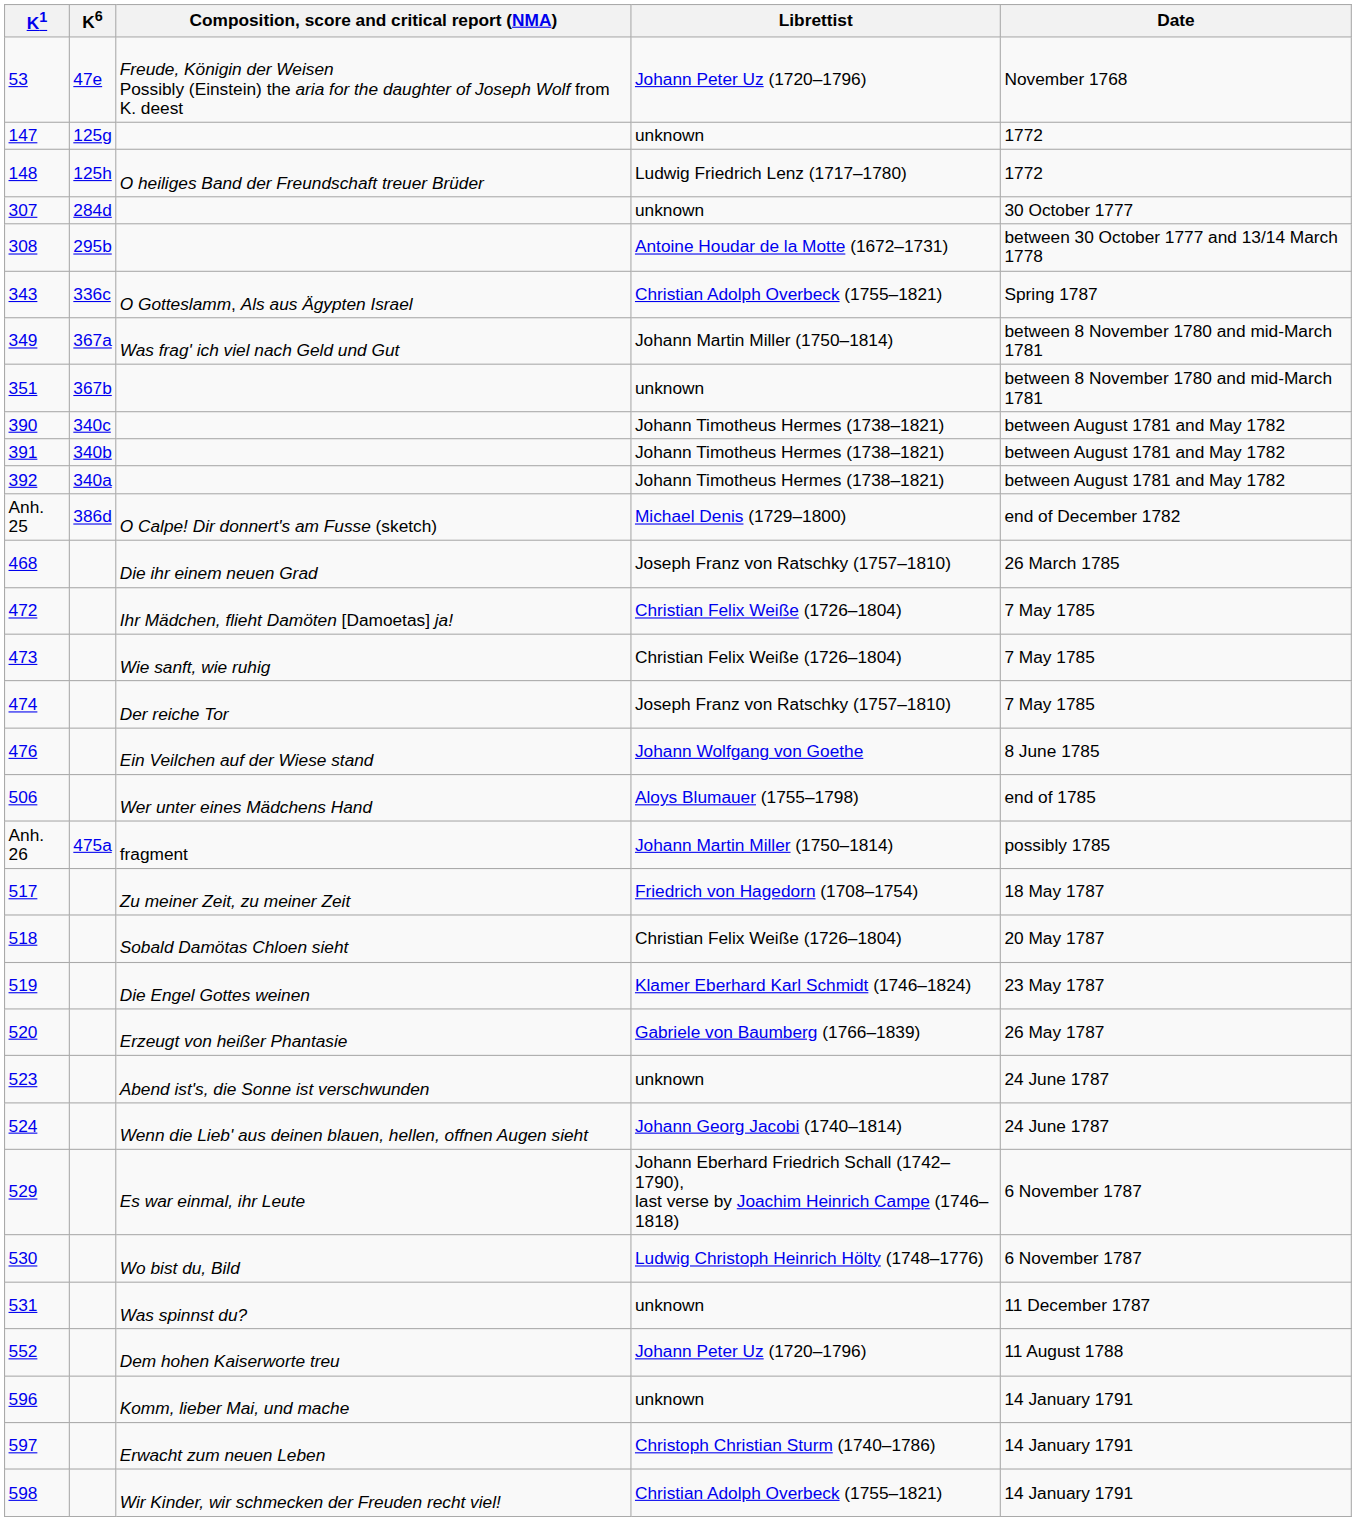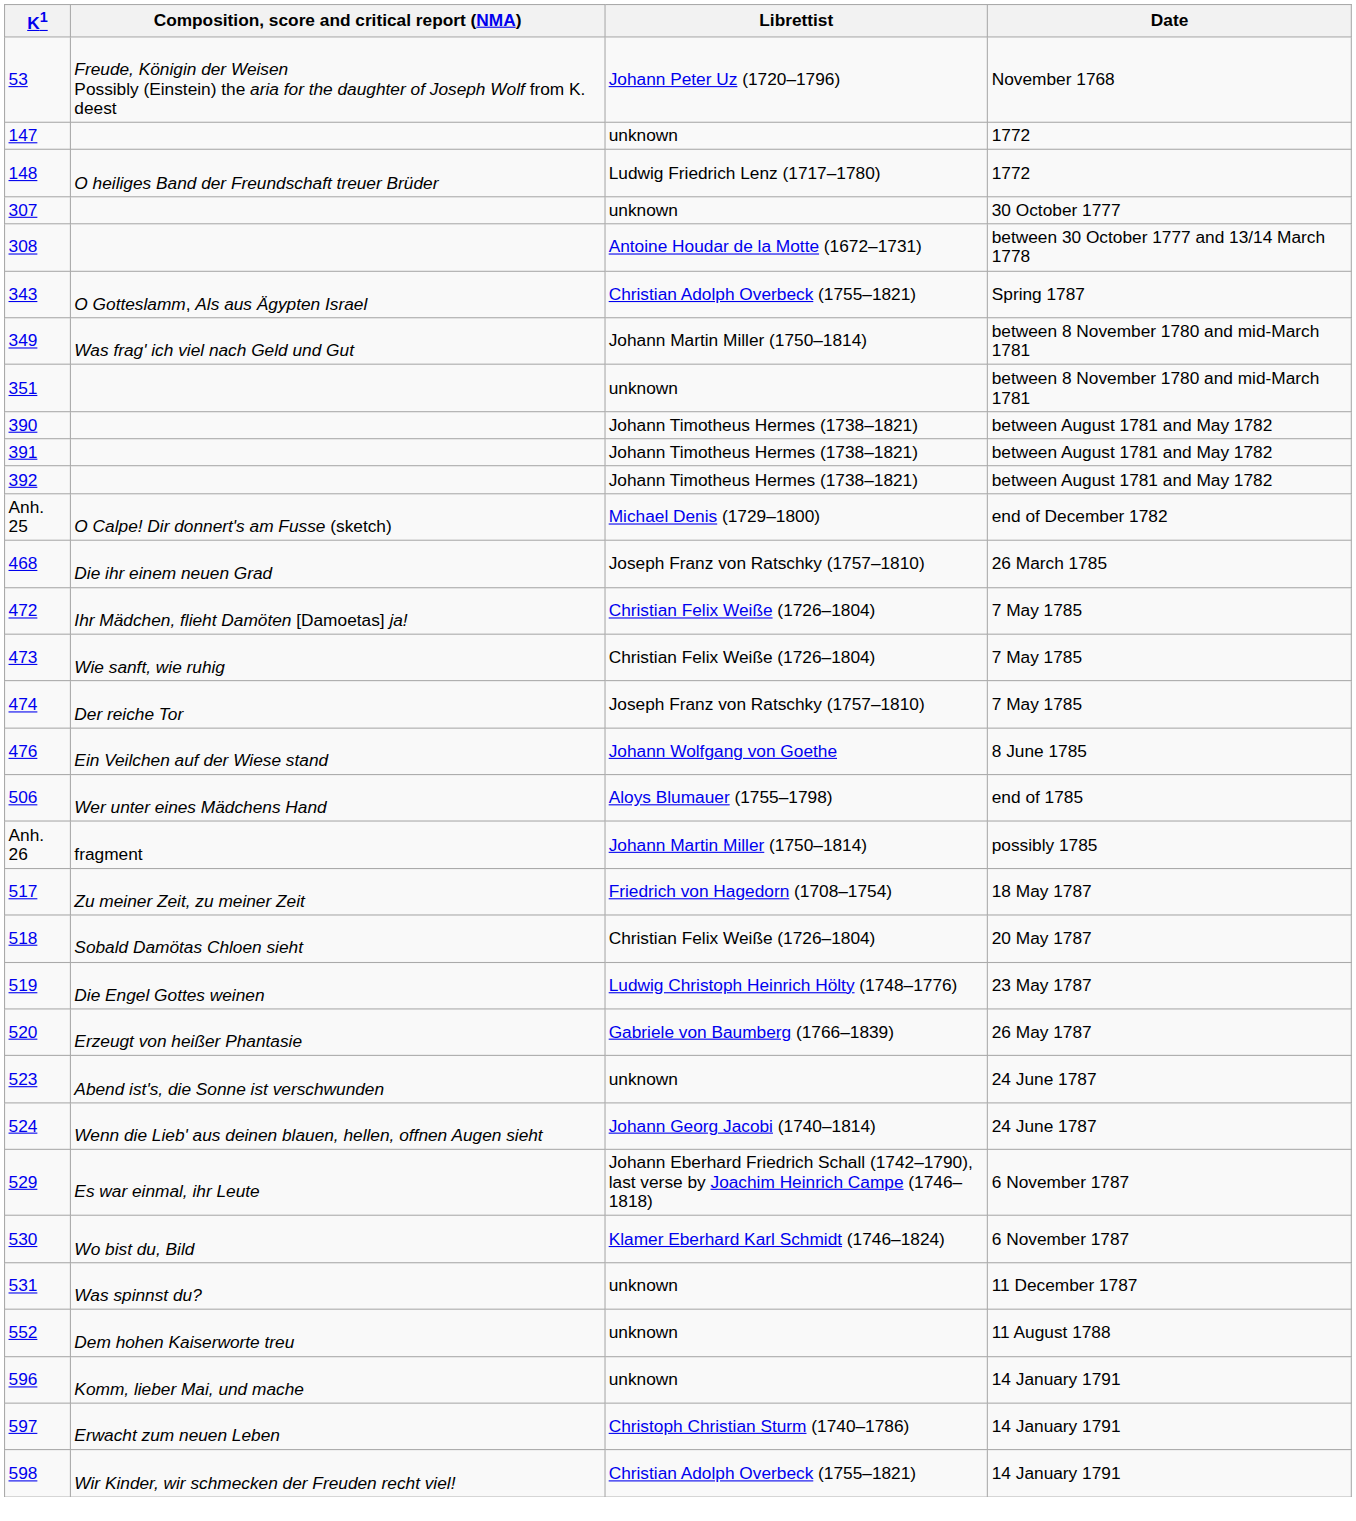- column: K6 | 47e | 125g | 125h | 284d | 295b | 336c | 367a | 367b | 340c | 340b | 340a | 386d | 475a
519 | Librettist: Klamer Eberhard Karl Schmidt (1746–1824) -> Ludwig Christoph Heinrich Hölty (1748–1776)
530 | Librettist: Ludwig Christoph Heinrich Hölty (1748–1776) -> Klamer Eberhard Karl Schmidt (1746–1824)
552 | Librettist: Johann Peter Uz (1720–1796) -> unknown
